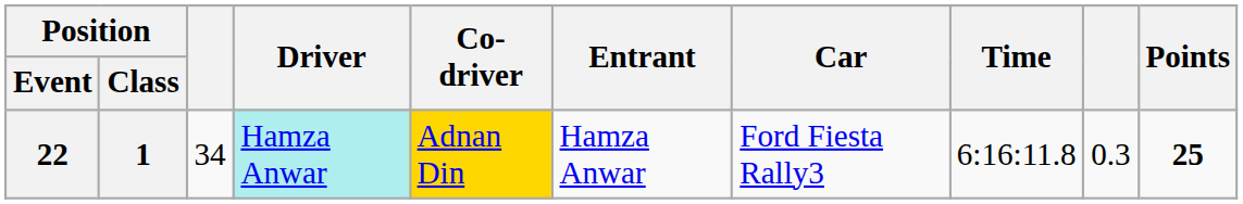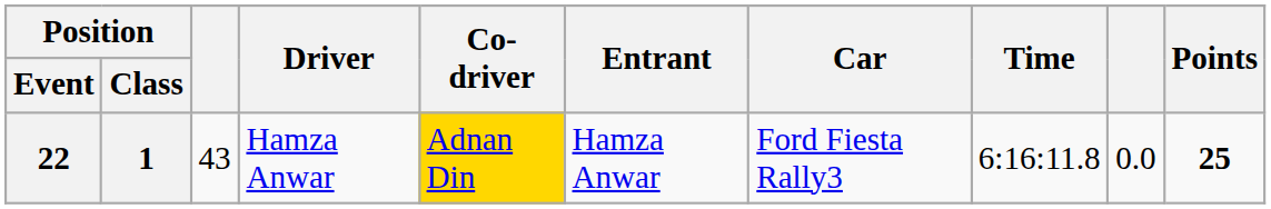22 | column 3: 34 -> 43
22 | Driver: paleturquoise background -> no background
22 | column 9: 0.3 -> 0.0
